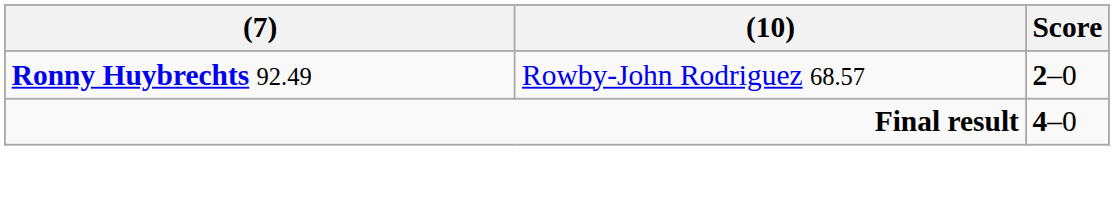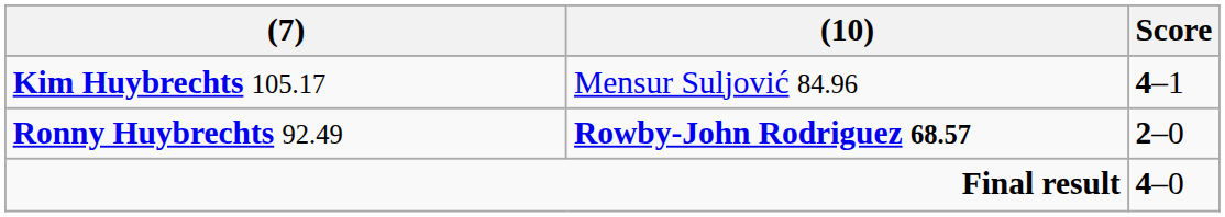+ row: Kim Huybrechts 105.17 | Mensur Suljović 84.96 | 4–1
Ronny Huybrechts 92.49 | (10): normal -> bold
